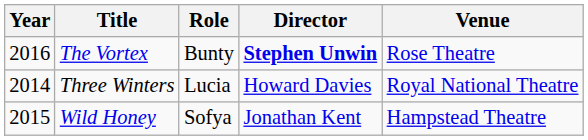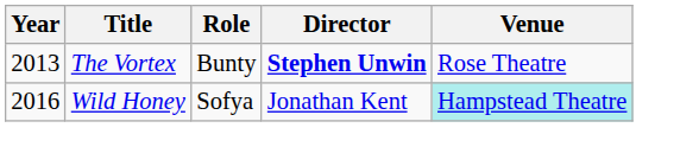The Vortex | Year: 2016 -> 2013
- row: 2014 | Three Winters | Lucia | Howard Davies | Royal National Theatre
Wild Honey | Year: 2015 -> 2016
Wild Honey | Venue: no background -> paleturquoise background
